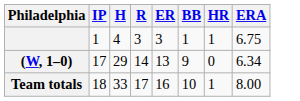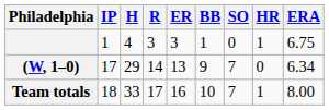+ column: SO | 0 | 7 | 7
